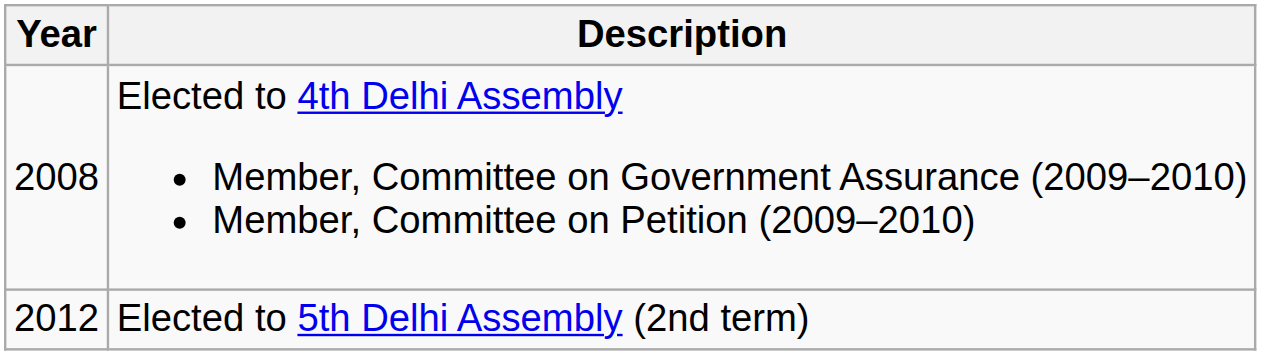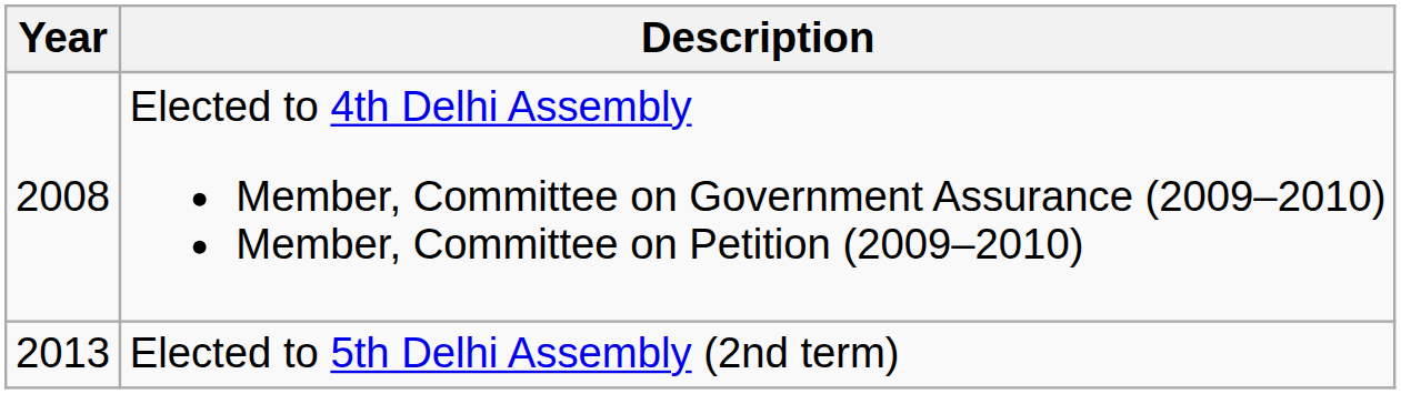Elected to 5th Delhi Assembly (2nd term) | Year: 2012 -> 2013
